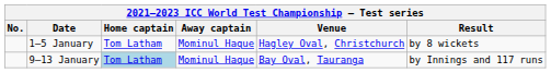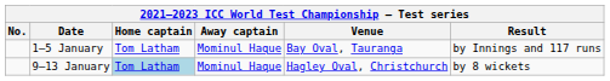1–5 January | Venue: Hagley Oval, Christchurch -> Bay Oval, Tauranga
1–5 January | Result: by 8 wickets -> by Innings and 117 runs
9–13 January | Venue: Bay Oval, Tauranga -> Hagley Oval, Christchurch
9–13 January | Result: by Innings and 117 runs -> by 8 wickets
